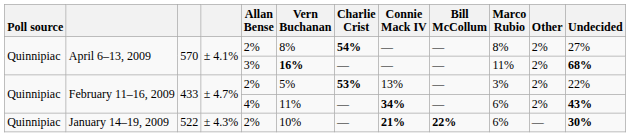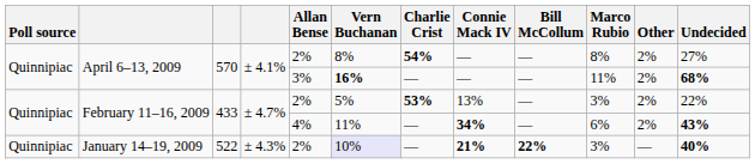January 14–19, 2009 | Vern Buchanan: no background -> lavender background
January 14–19, 2009 | Marco Rubio: 6% -> 3%
January 14–19, 2009 | Undecided: 30% -> 40%
